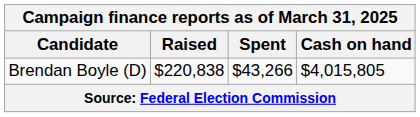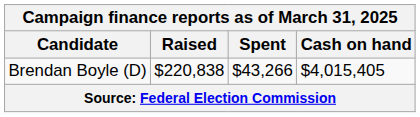Brendan Boyle (D) | Cash on hand: $4,015,805 -> $4,015,405
